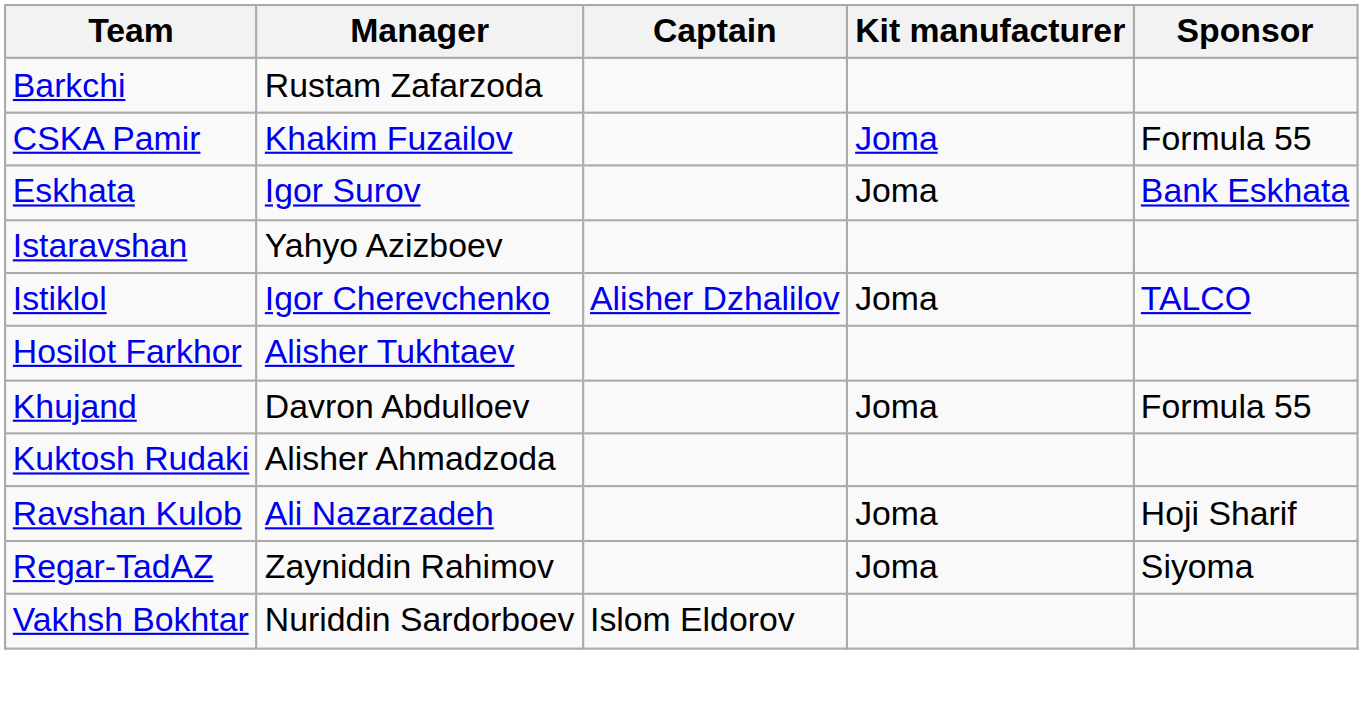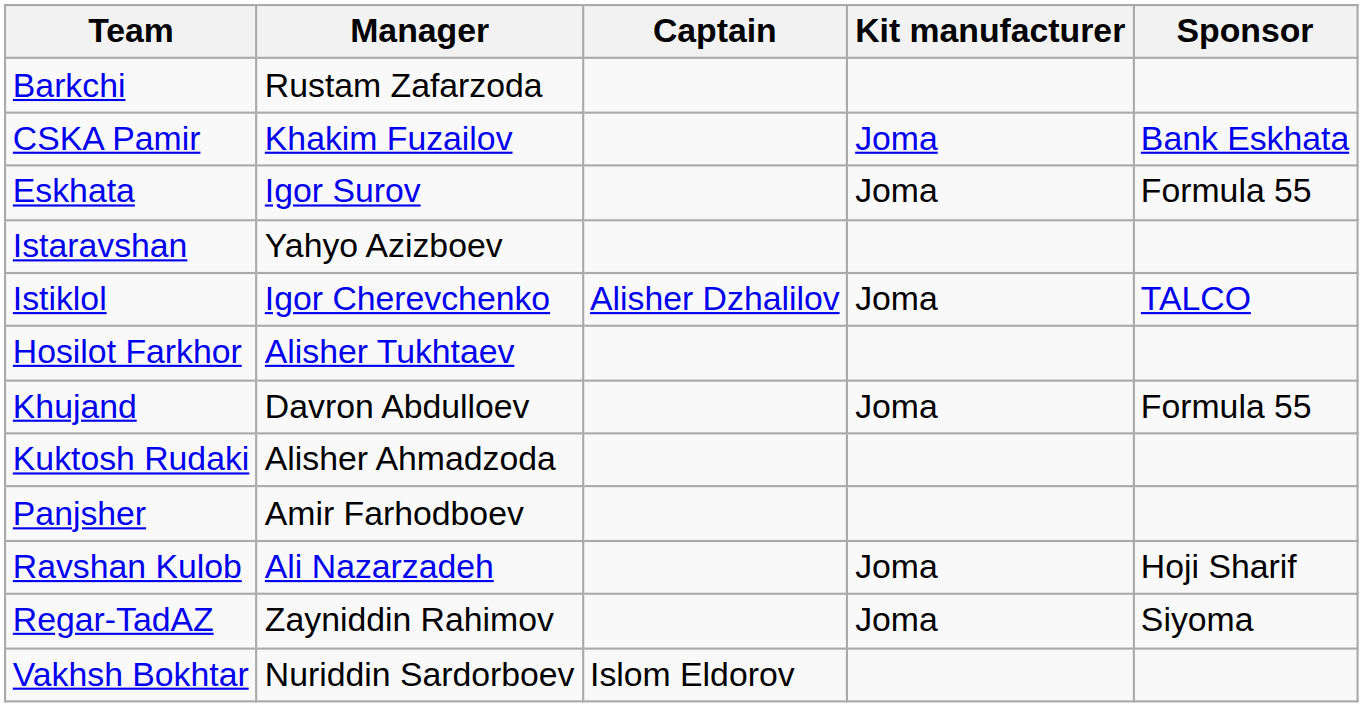CSKA Pamir | Sponsor: Formula 55 -> Bank Eskhata
Eskhata | Sponsor: Bank Eskhata -> Formula 55
+ row: Panjsher | Amir Farhodboev
